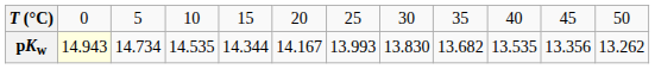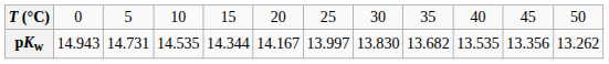pKw | column 2: lightyellow background -> no background
pKw | column 3: 14.734 -> 14.731
pKw | column 7: 13.993 -> 13.997
